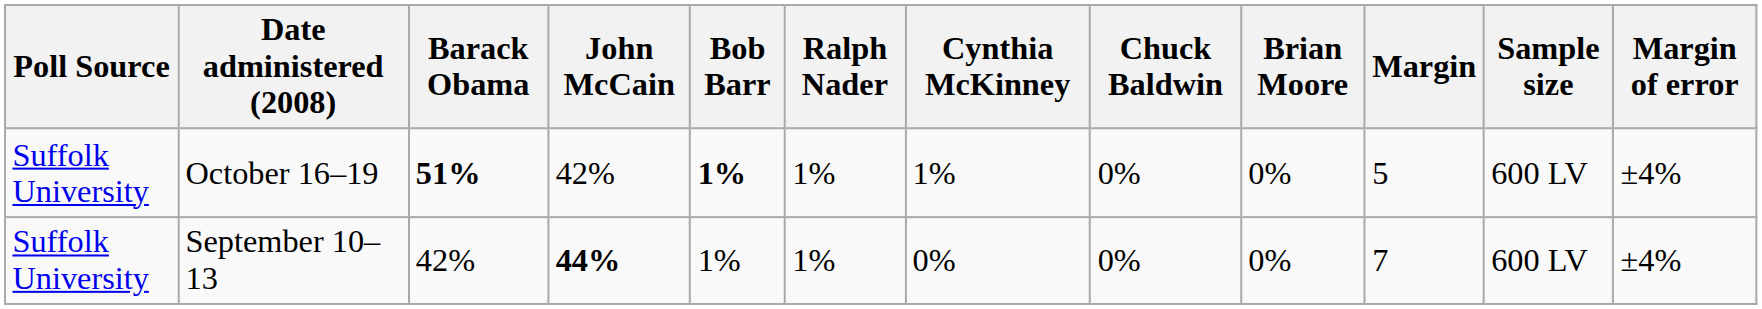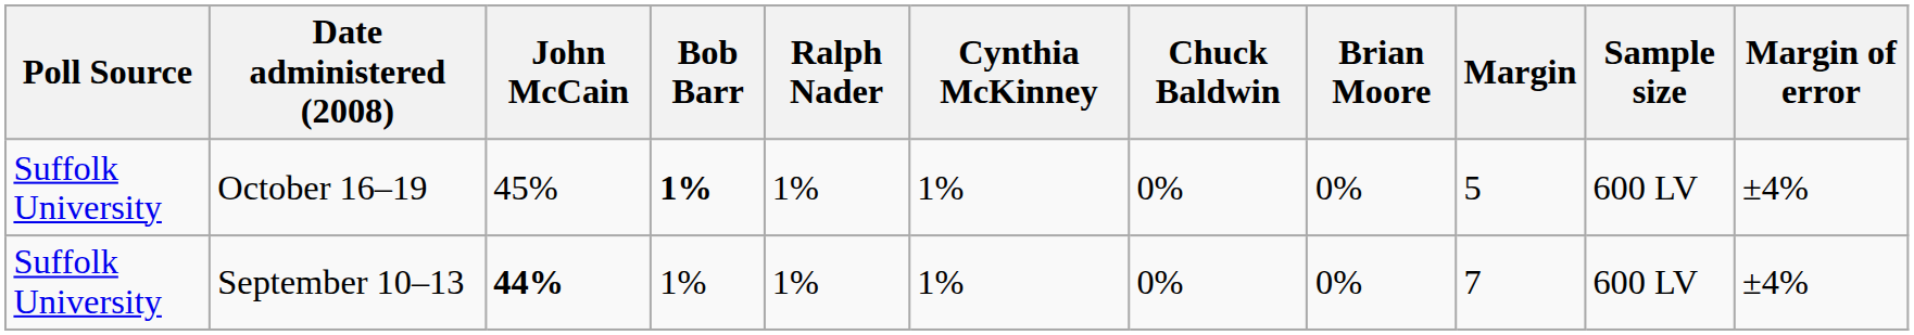- column: Barack Obama | 51% | 42%
October 16–19 | John McCain: 42% -> 45%
September 10–13 | Cynthia McKinney: 0% -> 1%
